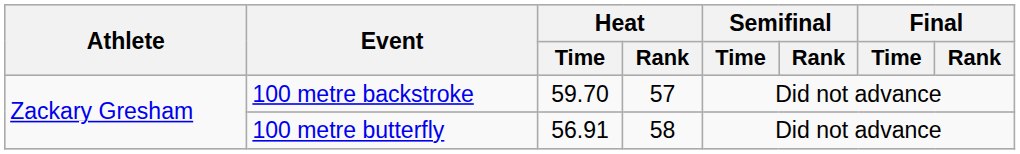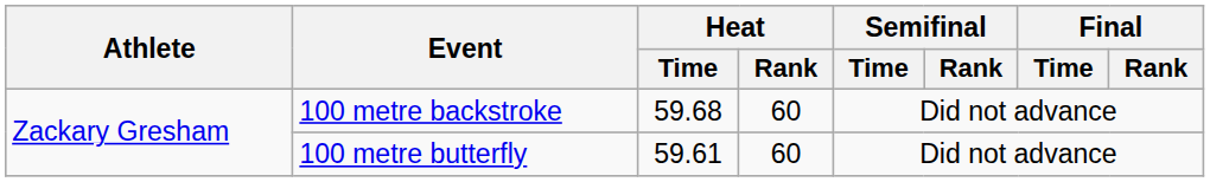100 metre backstroke | Heat / Time: 59.70 -> 59.68
100 metre backstroke | Heat / Rank: 57 -> 60
100 metre butterfly | Heat / Time: 56.91 -> 59.61
100 metre butterfly | Heat / Rank: 58 -> 60
